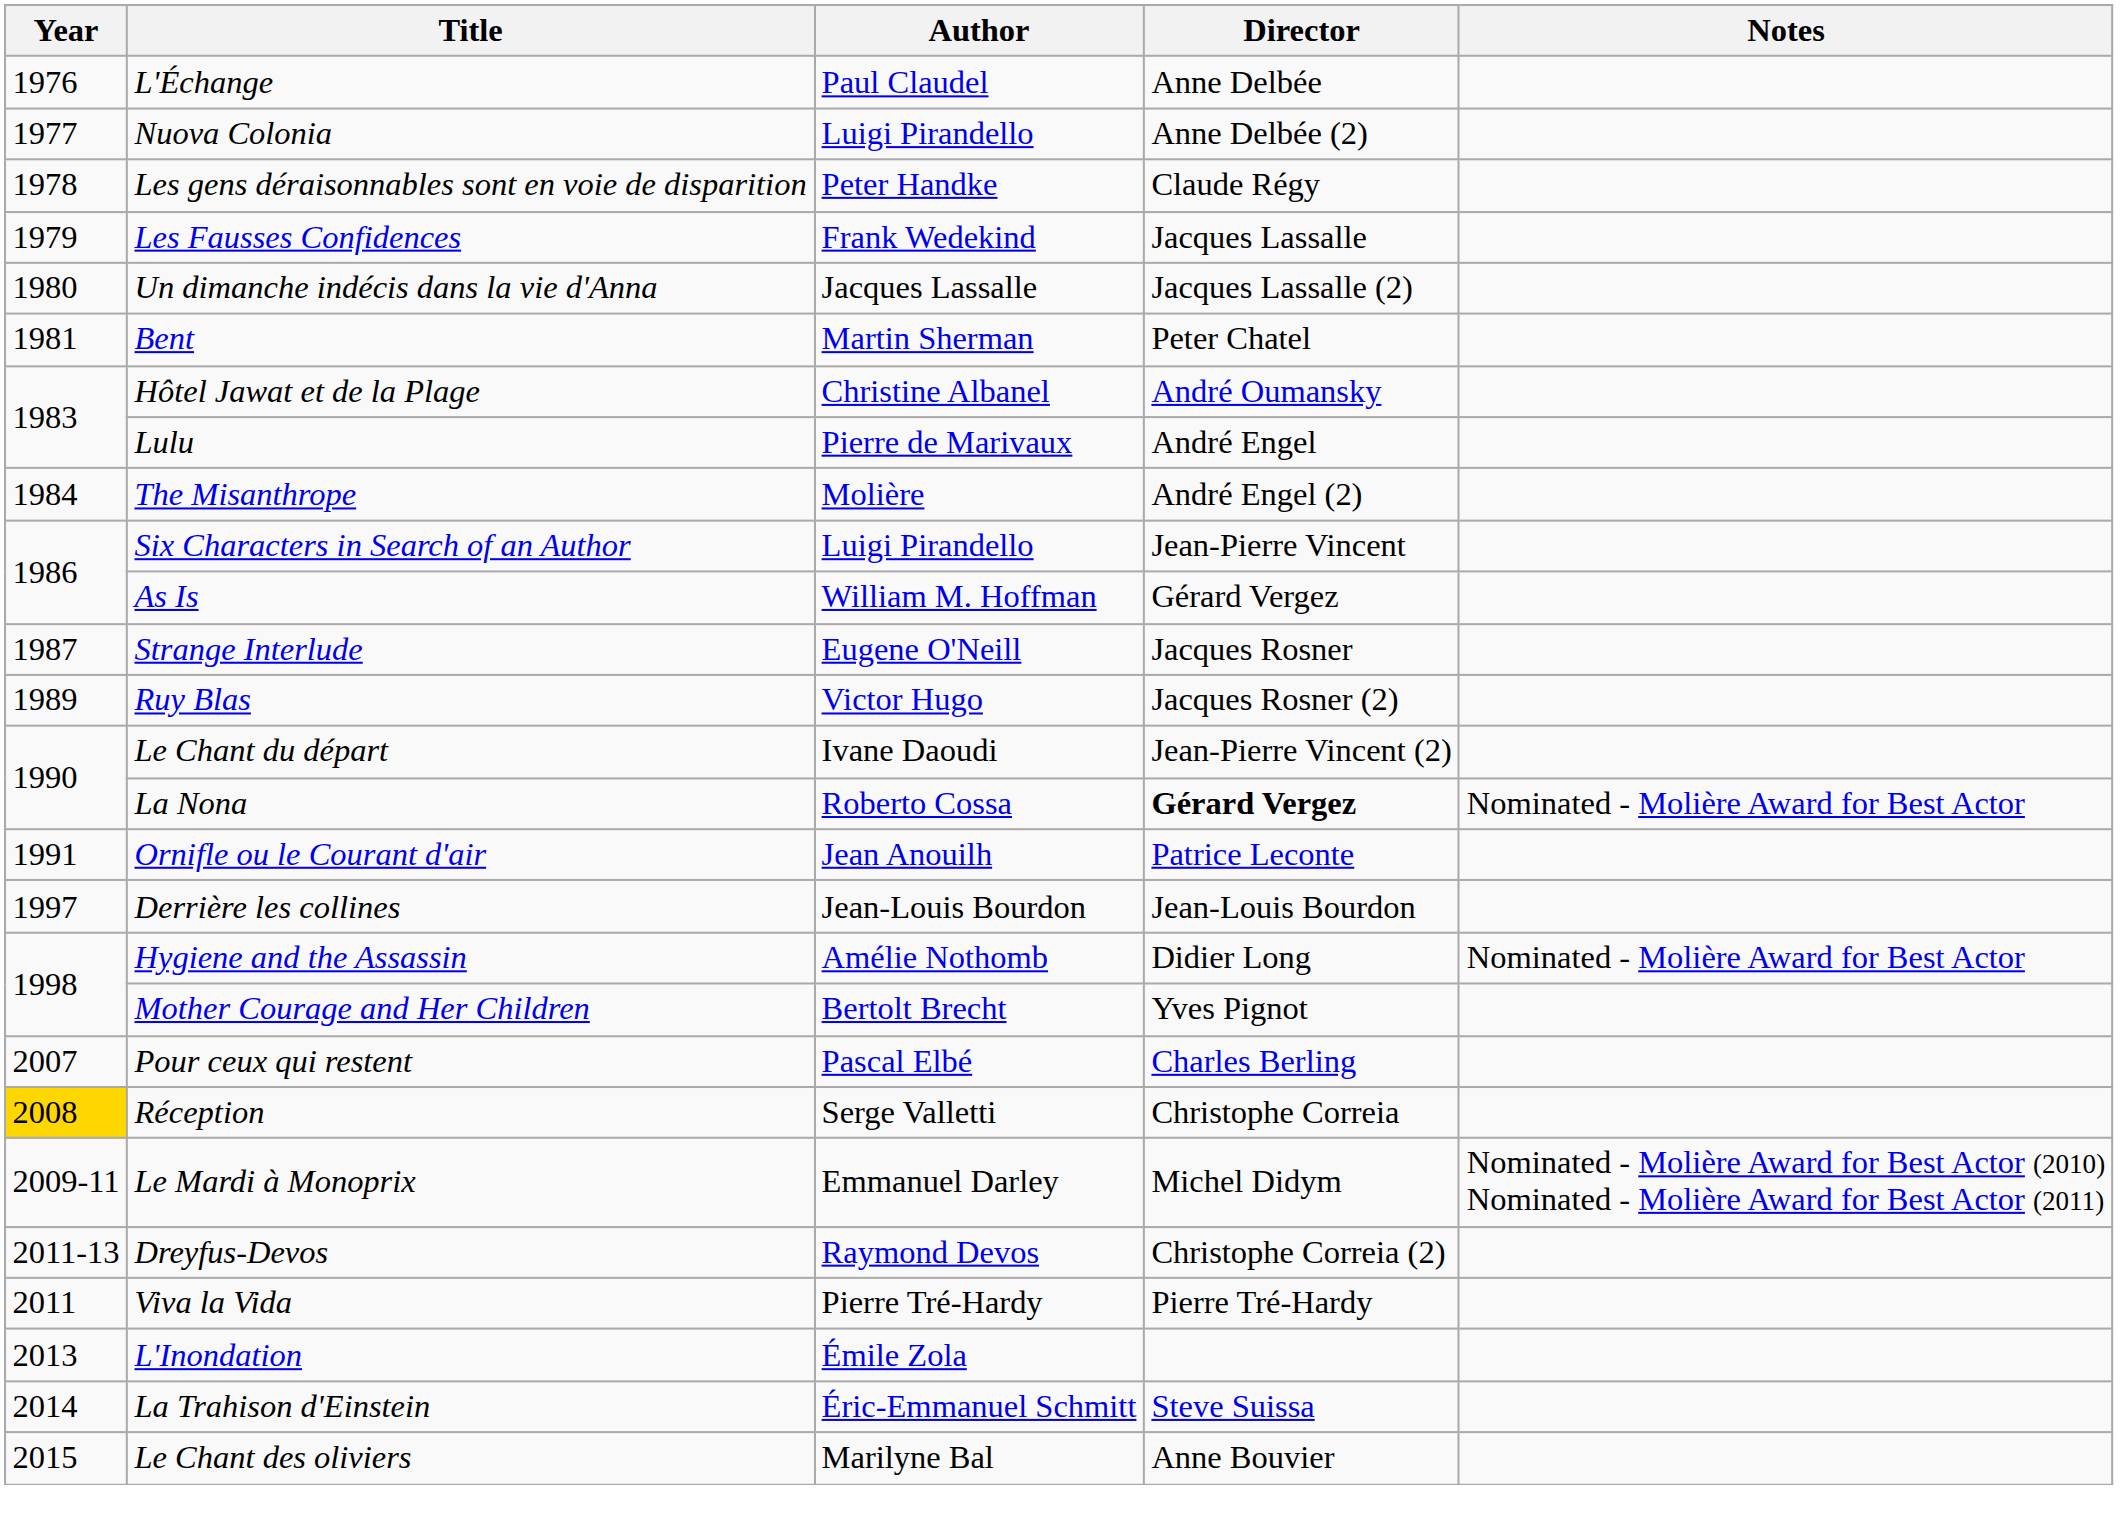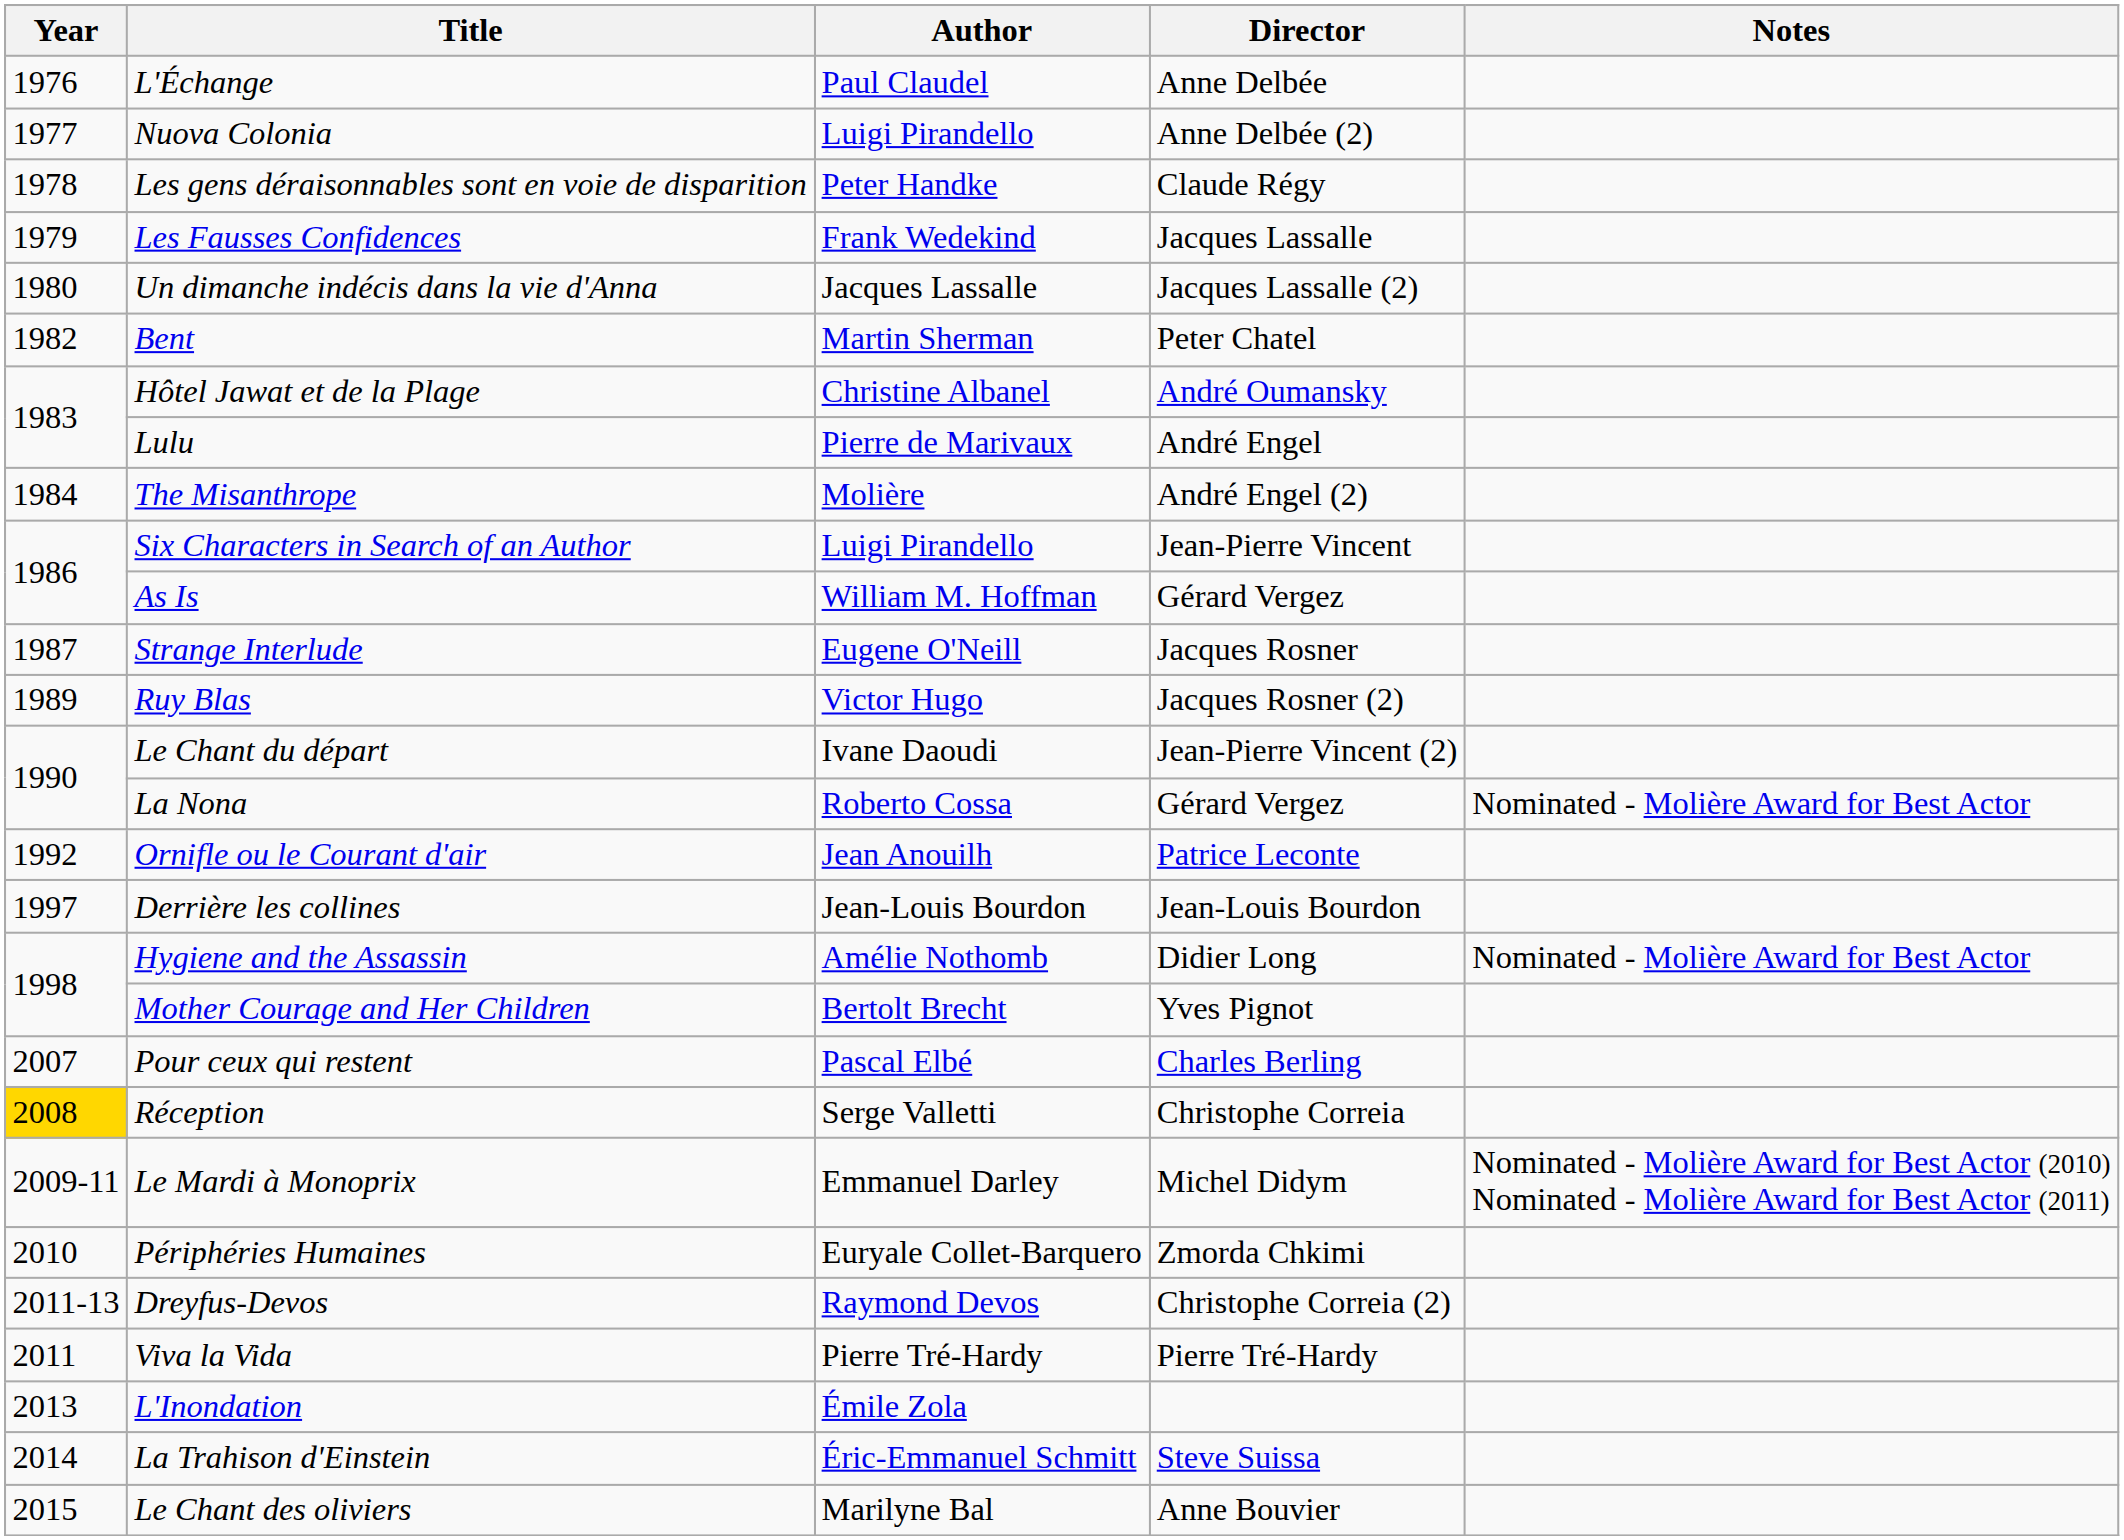Bent | Year: 1981 -> 1982
La Nona | Director: bold -> normal
Ornifle ou le Courant d'air | Year: 1991 -> 1992
+ row: 2010 | Périphéries Humaines | Euryale Collet-Barquero | Zmorda Chkimi
